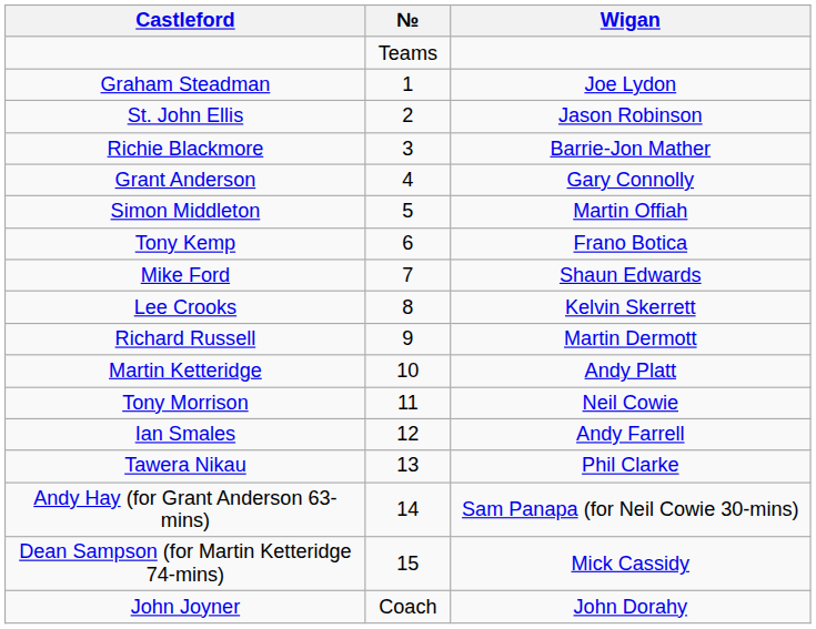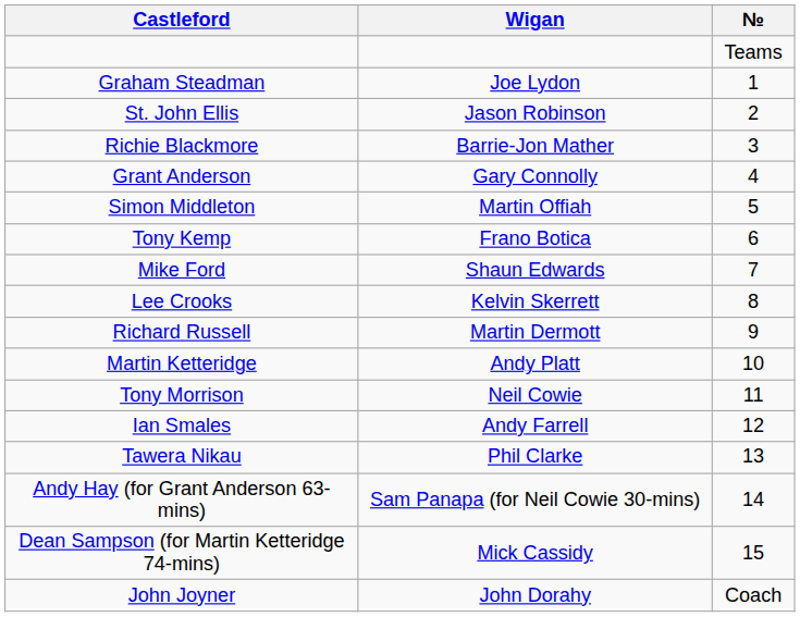columns swapped: № <-> Wigan
